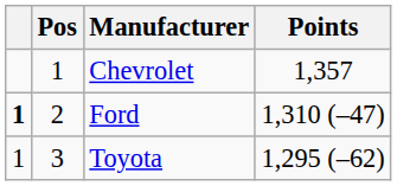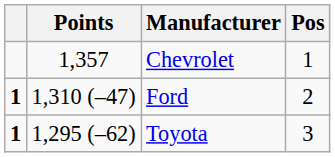columns swapped: Pos <-> Points
Toyota | column 1: normal -> bold
